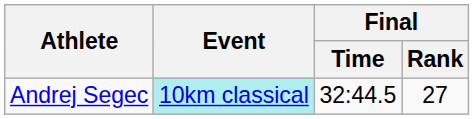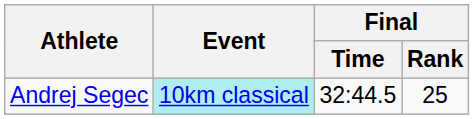Andrej Segec | Final / Rank: 27 -> 25
